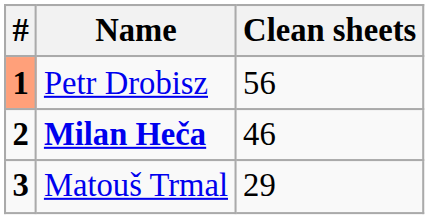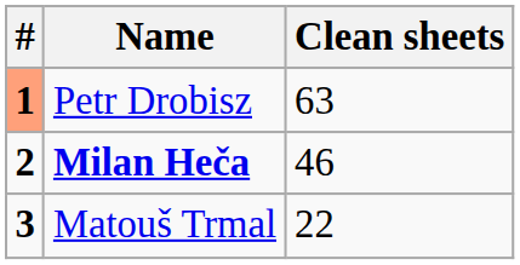Petr Drobisz | Clean sheets: 56 -> 63
Matouš Trmal | Clean sheets: 29 -> 22
